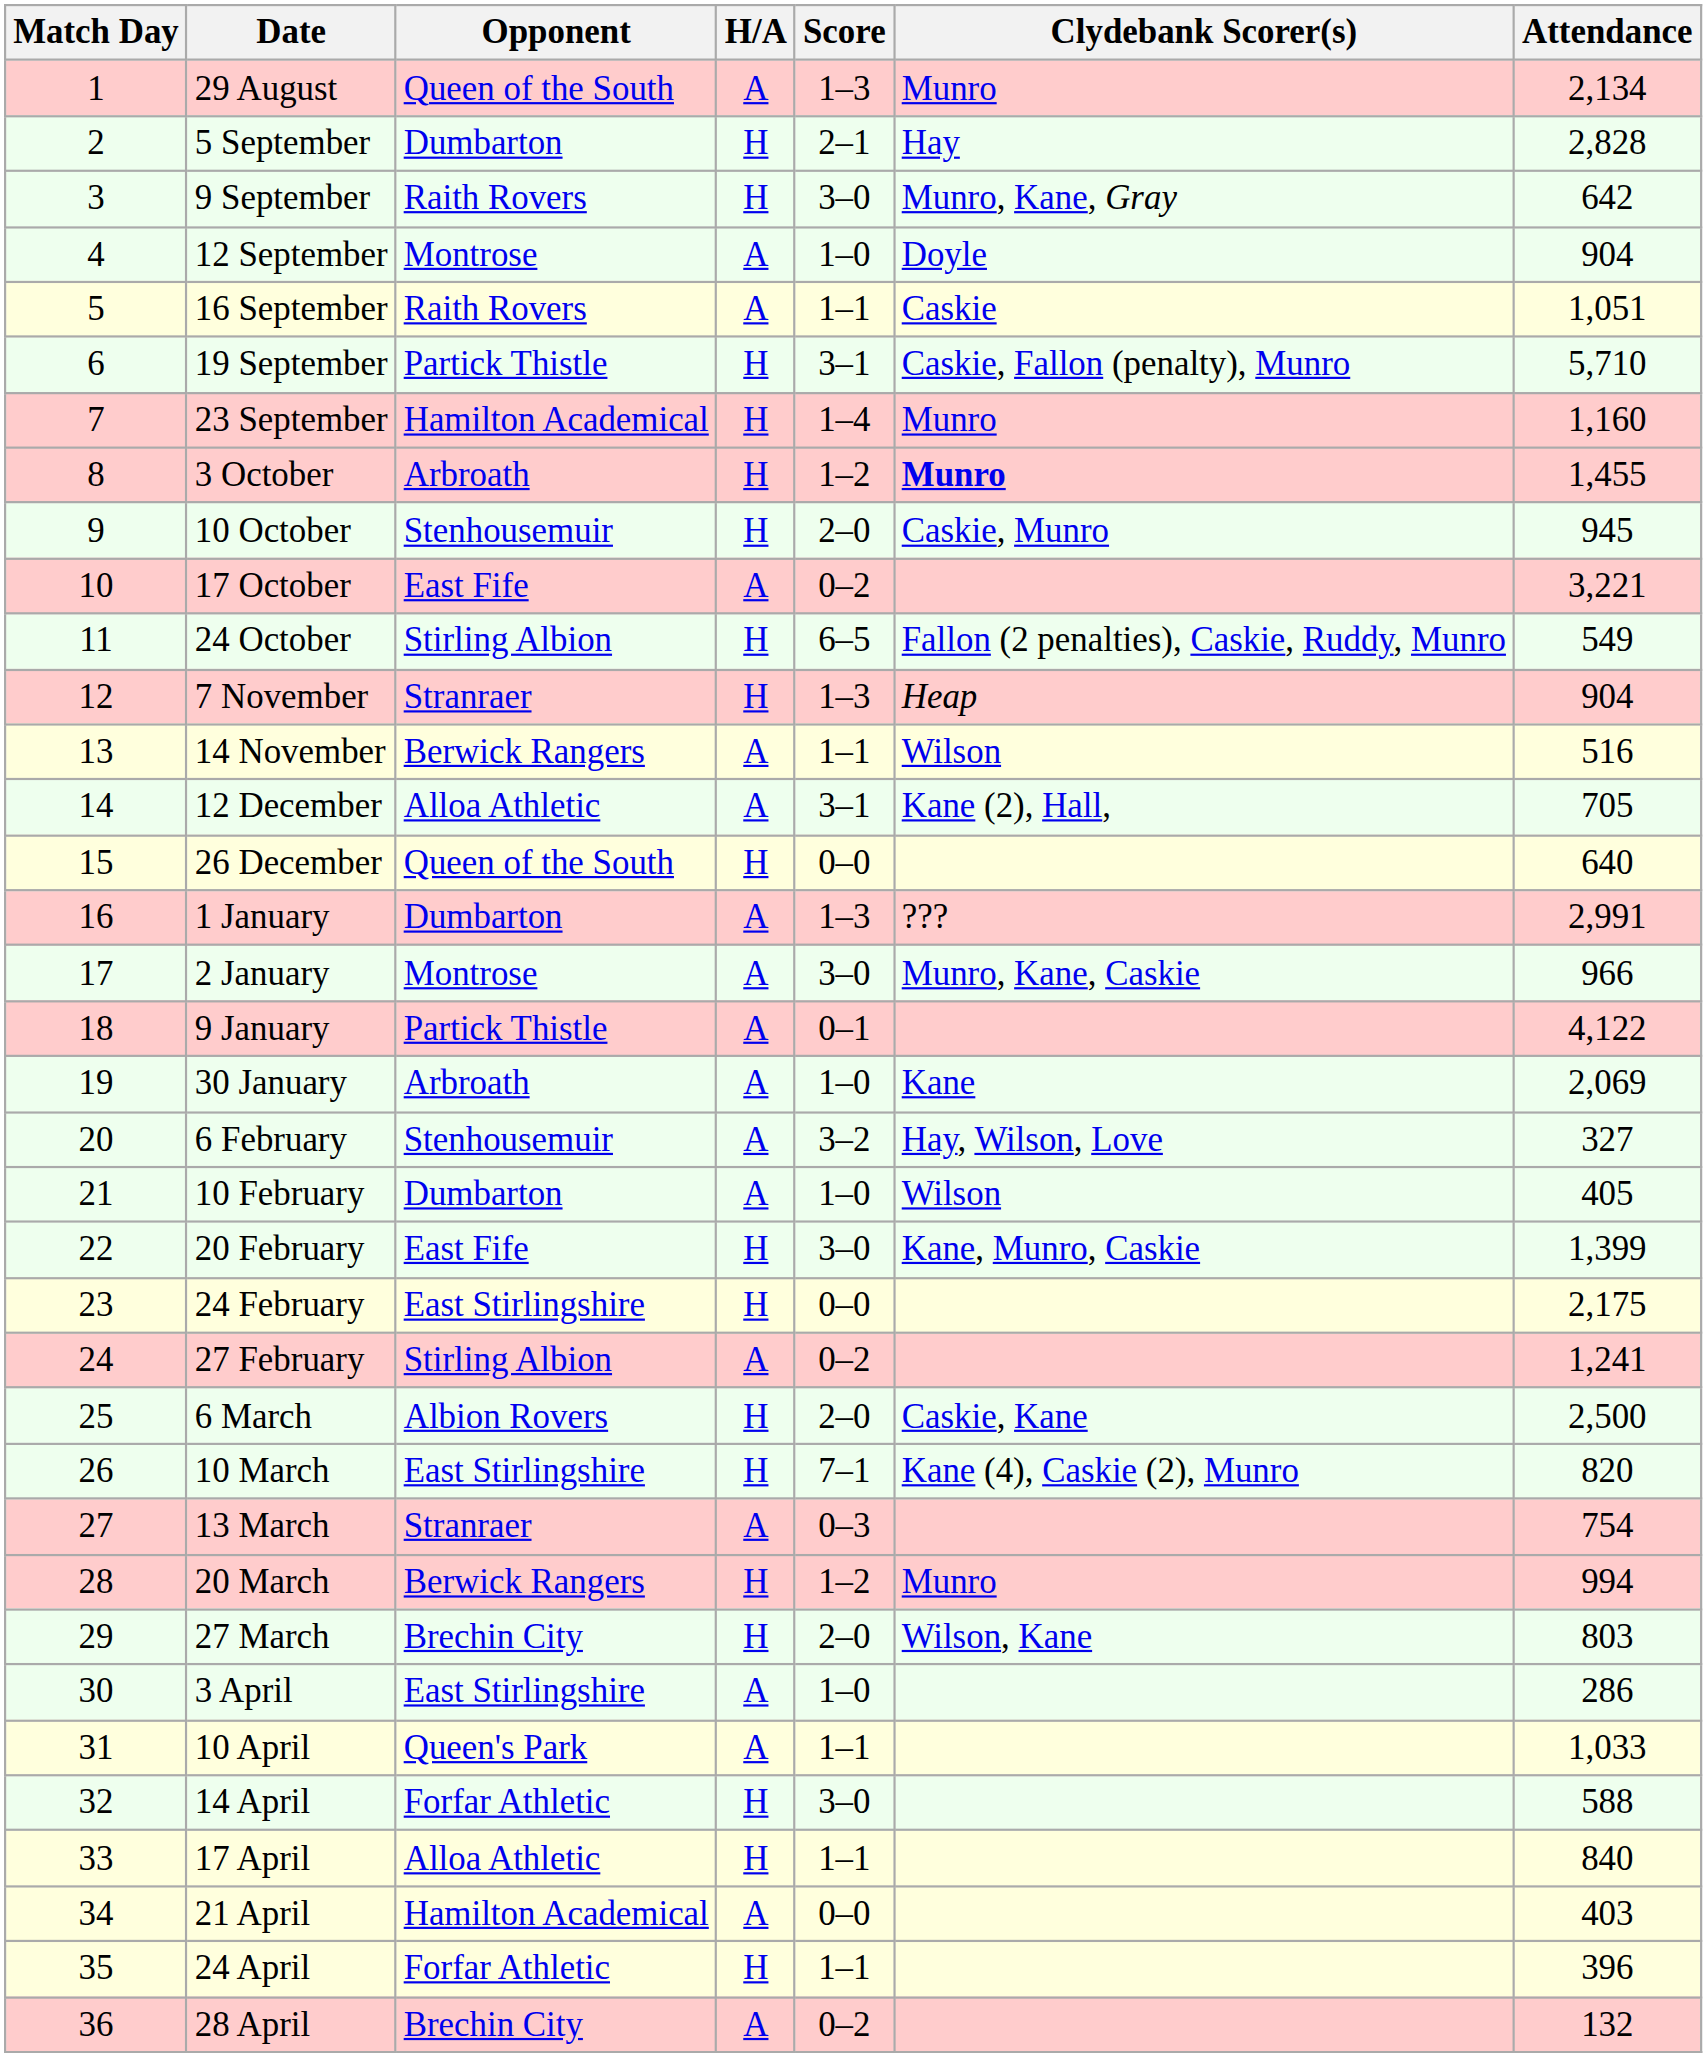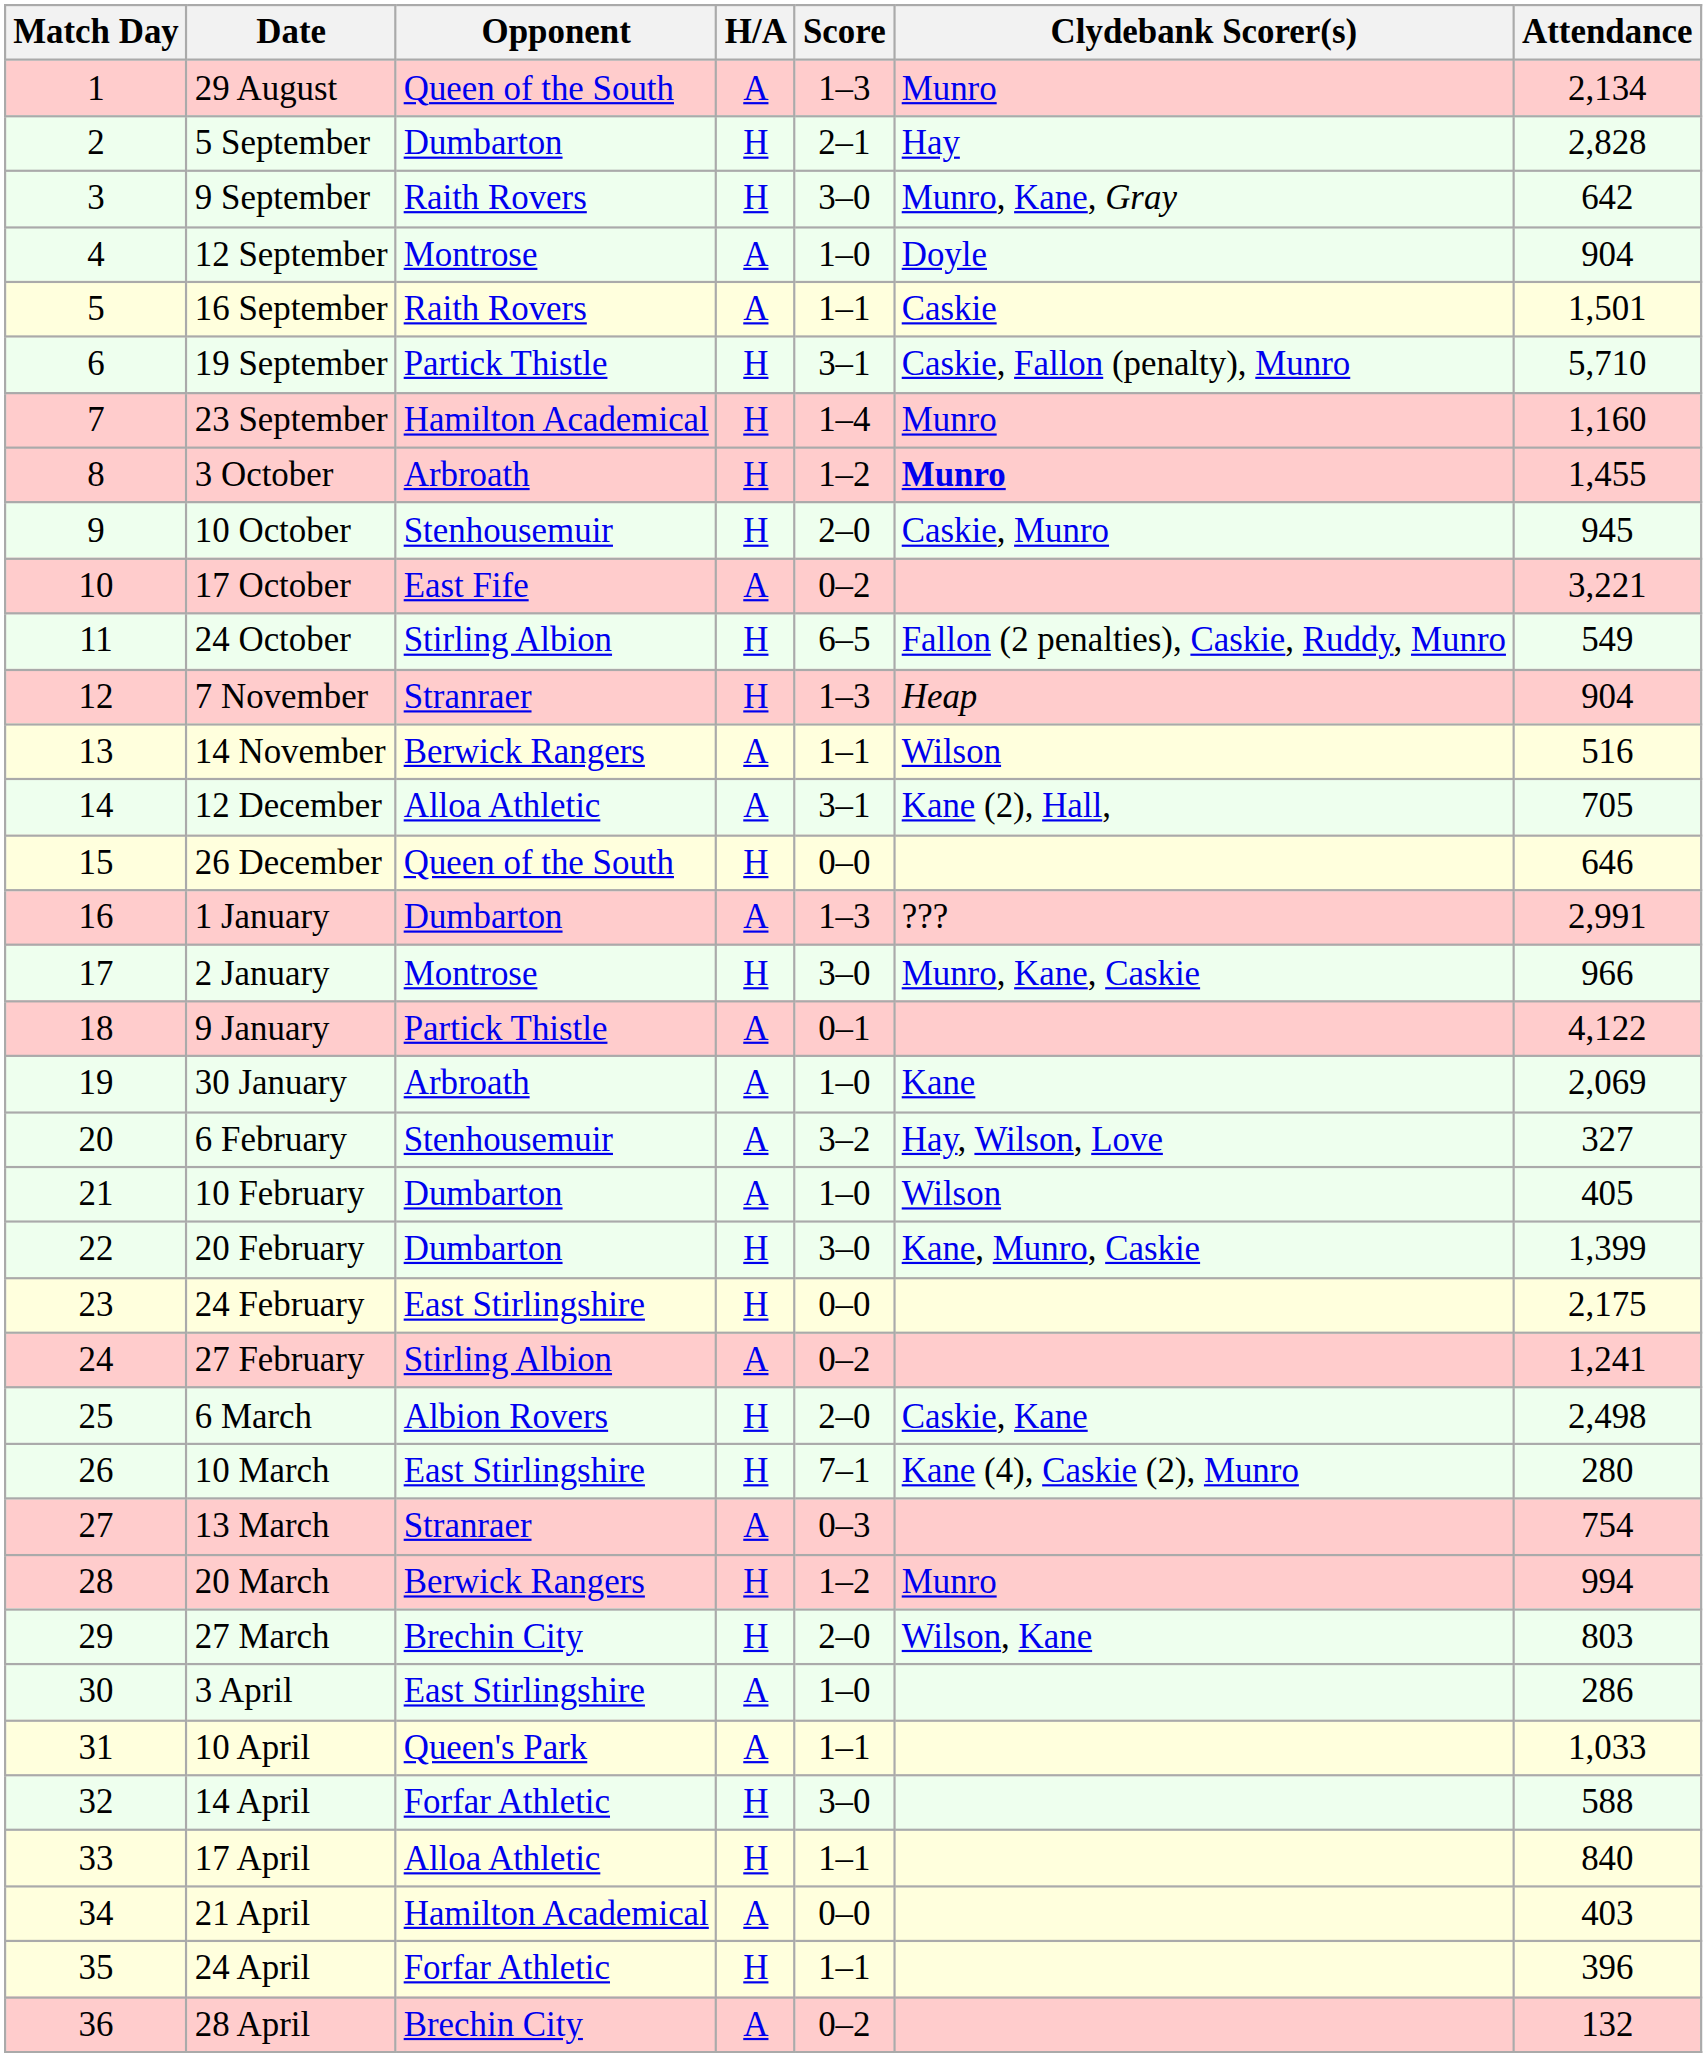16 September | Attendance: 1,051 -> 1,501
26 December | Attendance: 640 -> 646
2 January | H/A: A -> H
20 February | Opponent: East Fife -> Dumbarton
6 March | Attendance: 2,500 -> 2,498
10 March | Attendance: 820 -> 280
